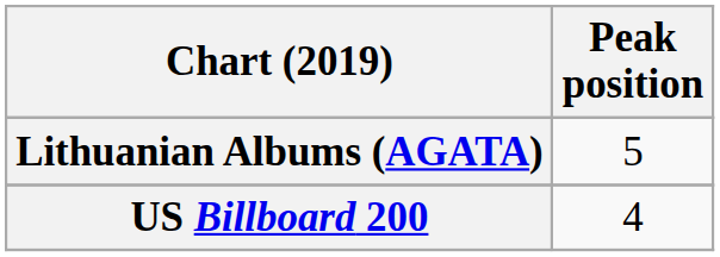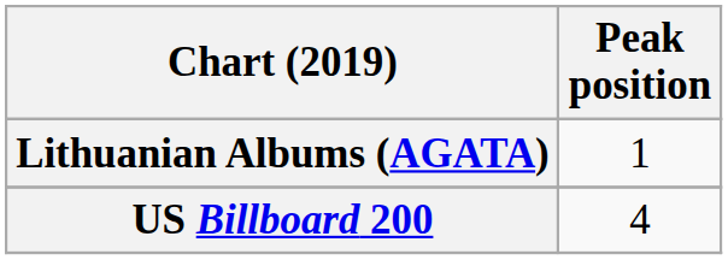Lithuanian Albums (AGATA) | Peak position: 5 -> 1
